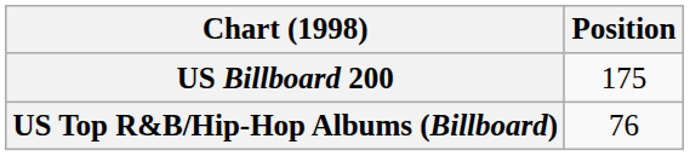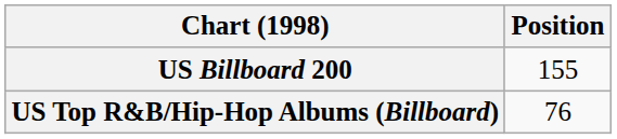US Billboard 200 | Position: 175 -> 155
